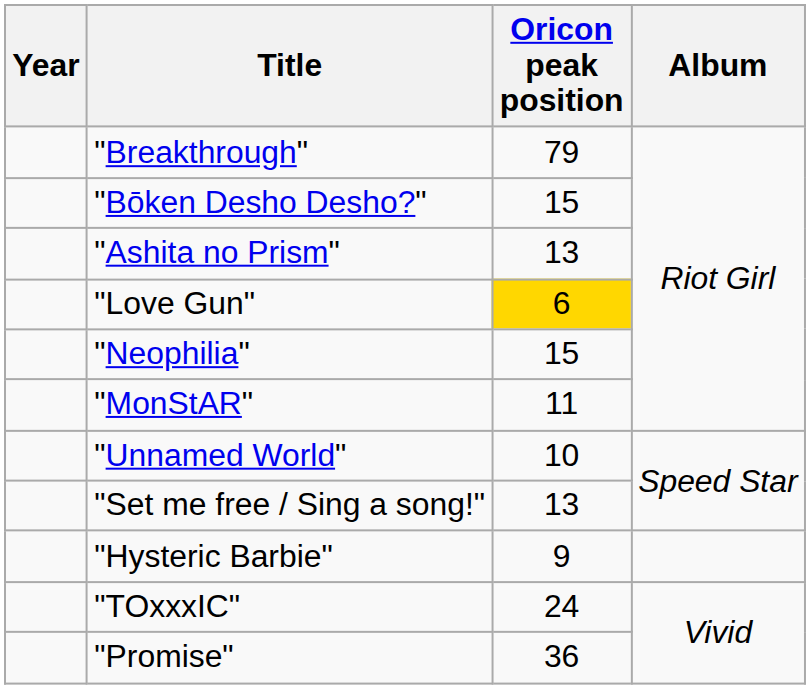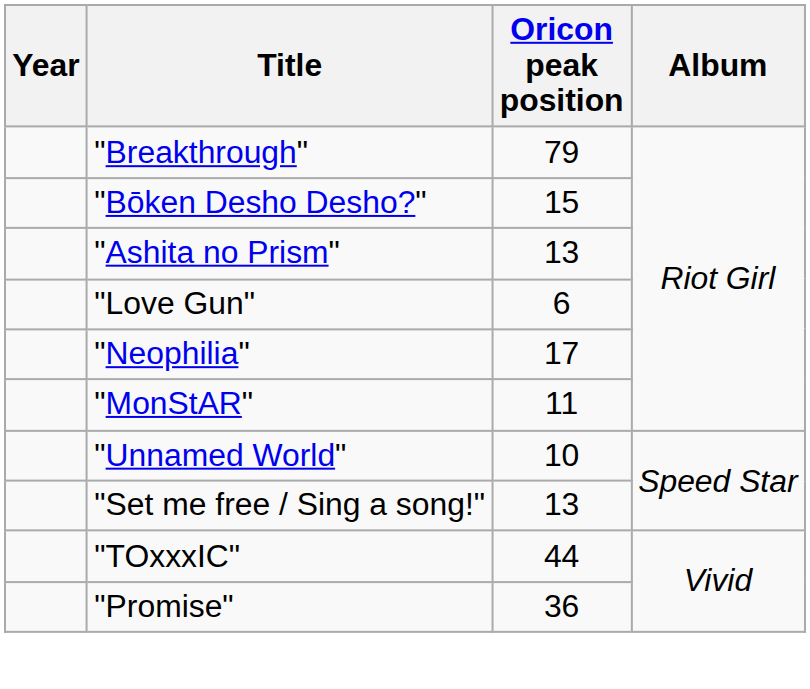"Love Gun" | Oricon peak position: gold background -> no background
"Neophilia" | Oricon peak position: 15 -> 17
- row: "Hysteric Barbie" | 9
"TOxxxIC" | Oricon peak position: 24 -> 44
